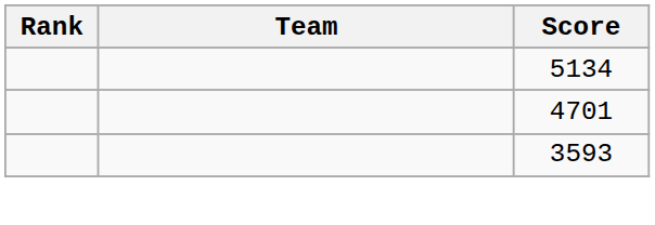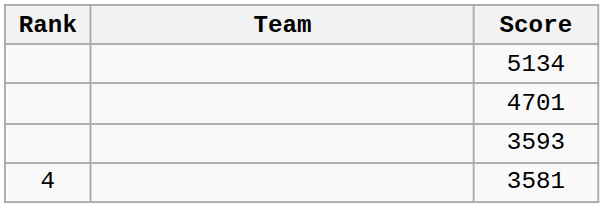+ row: 4 | 3581
